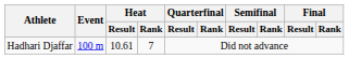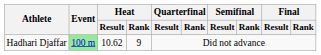Hadhari Djaffar | Event: no background -> lightgreen background
Hadhari Djaffar | Heat / Result: 10.61 -> 10.62
Hadhari Djaffar | Heat / Rank: 7 -> 9
